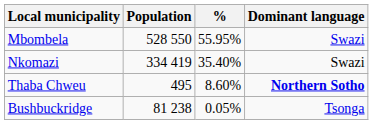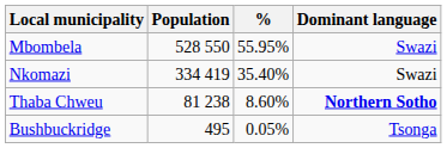Thaba Chweu | Population: 495 -> 81 238
Bushbuckridge | Population: 81 238 -> 495
